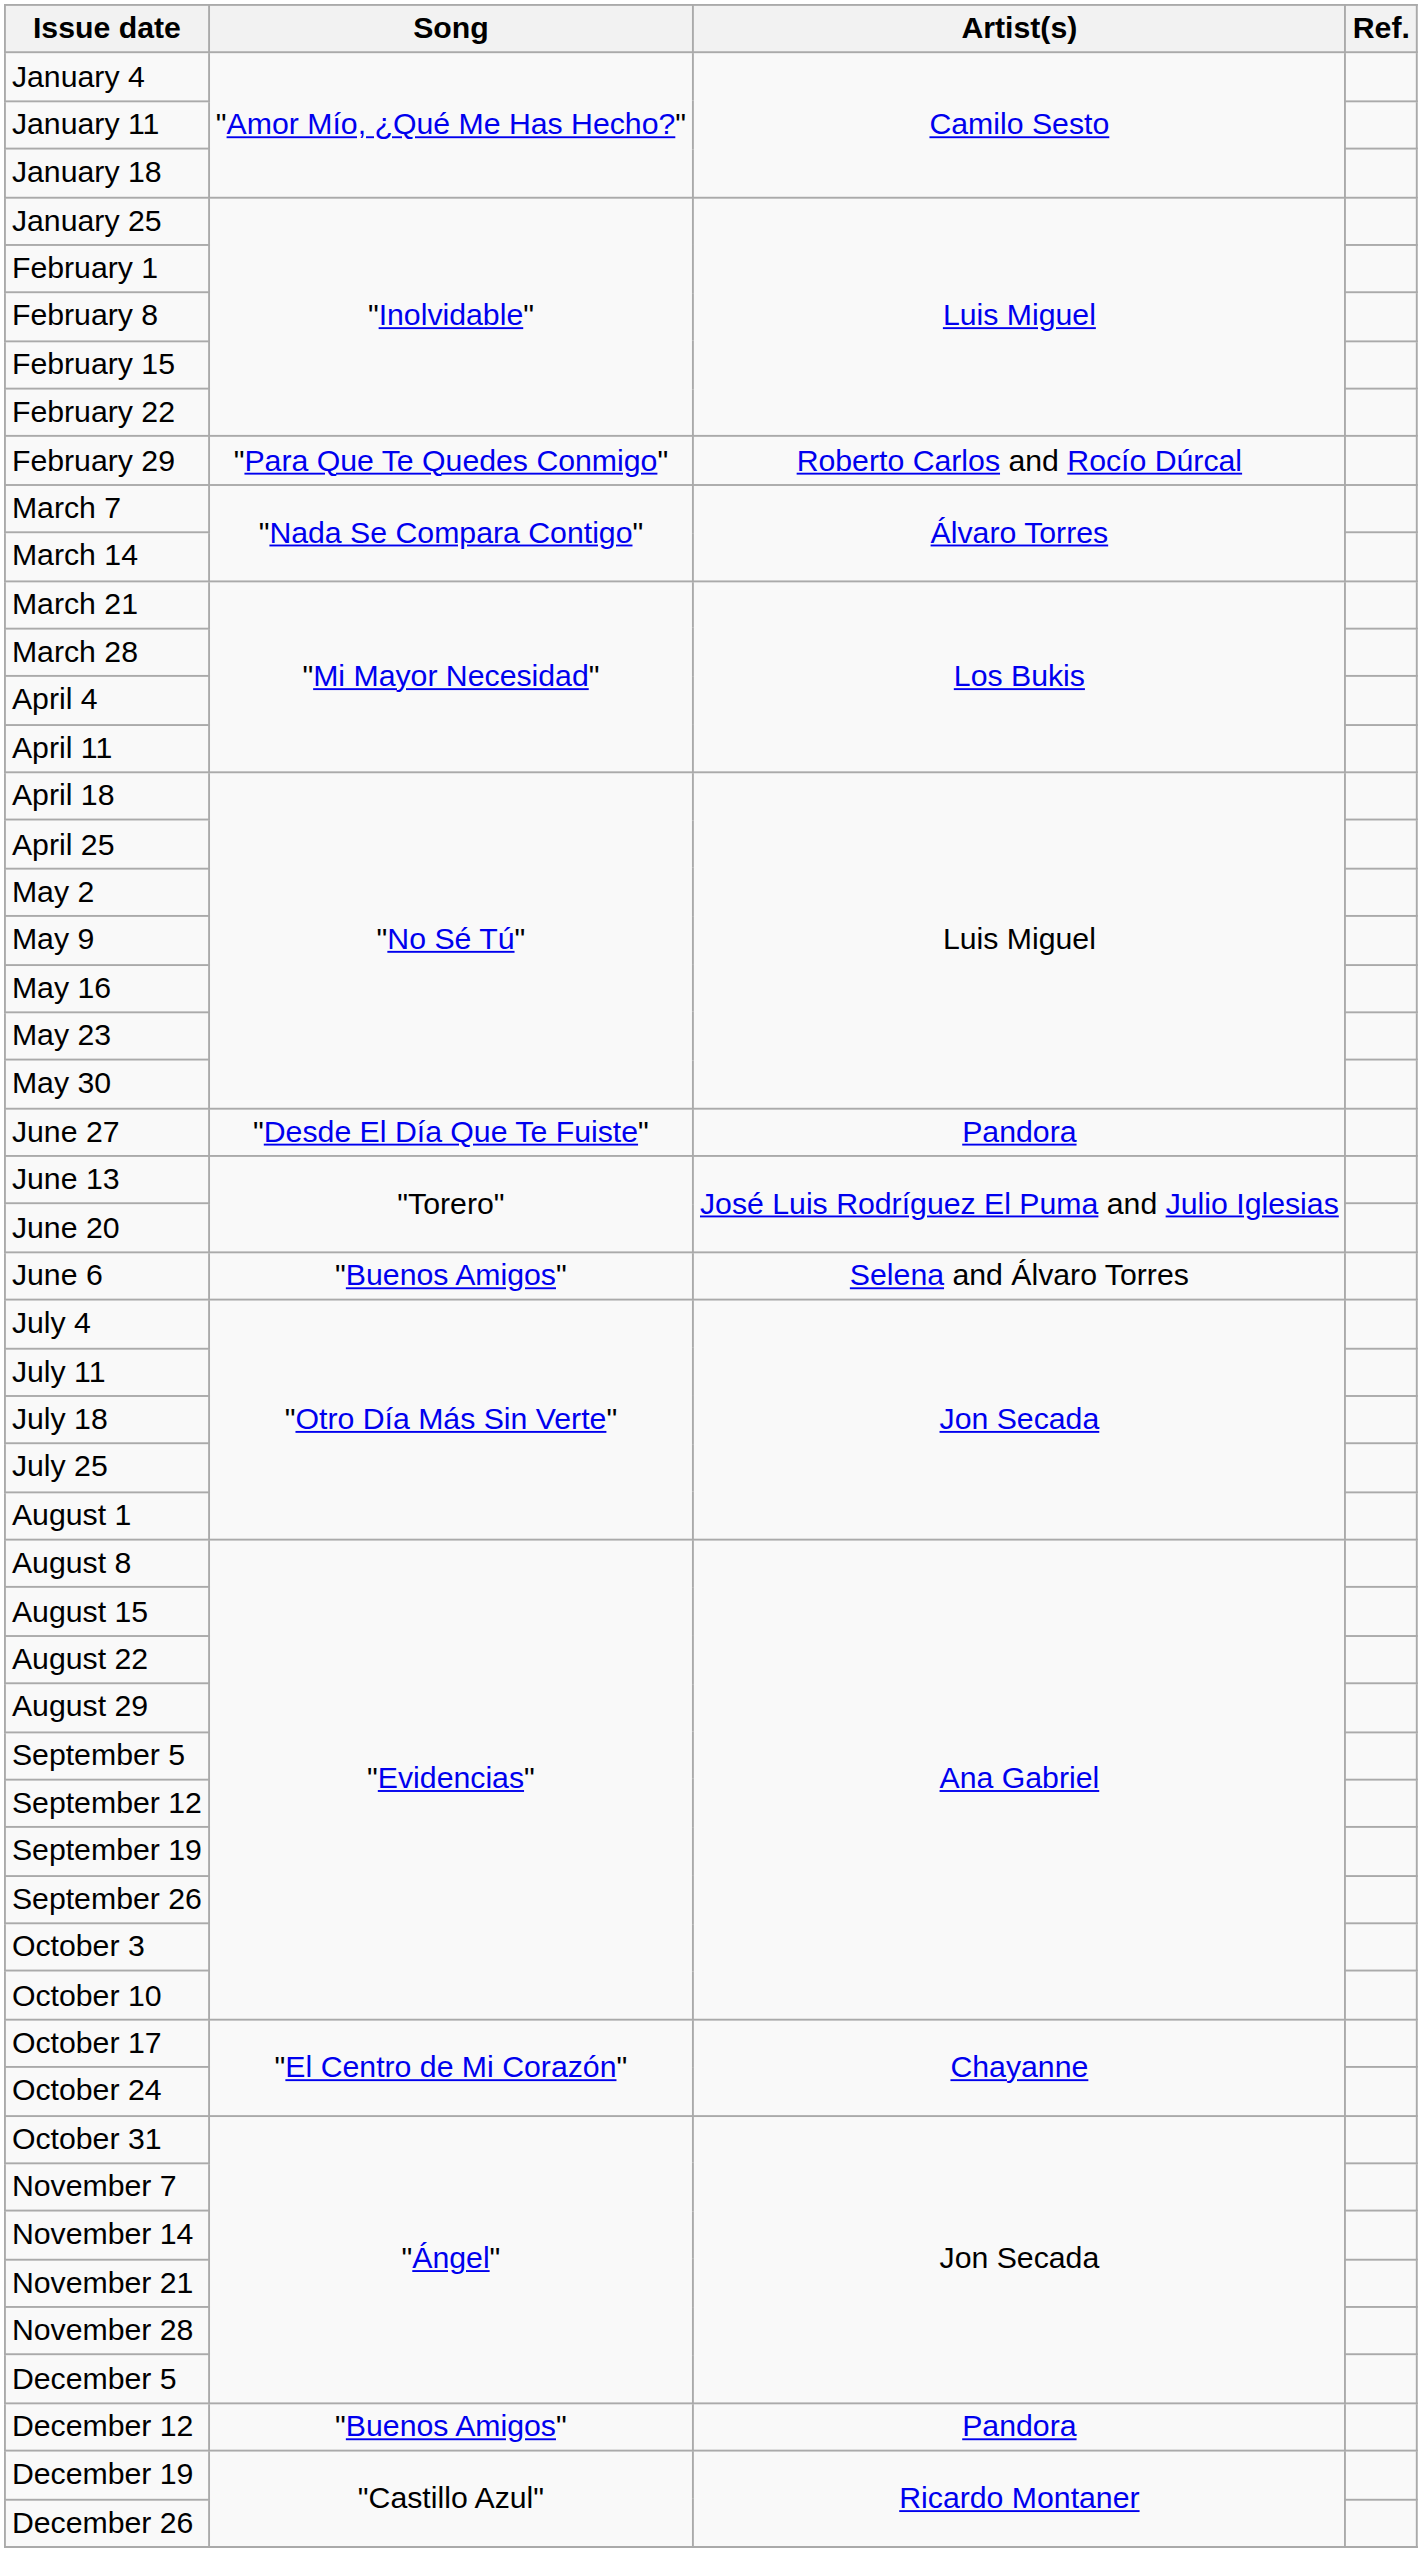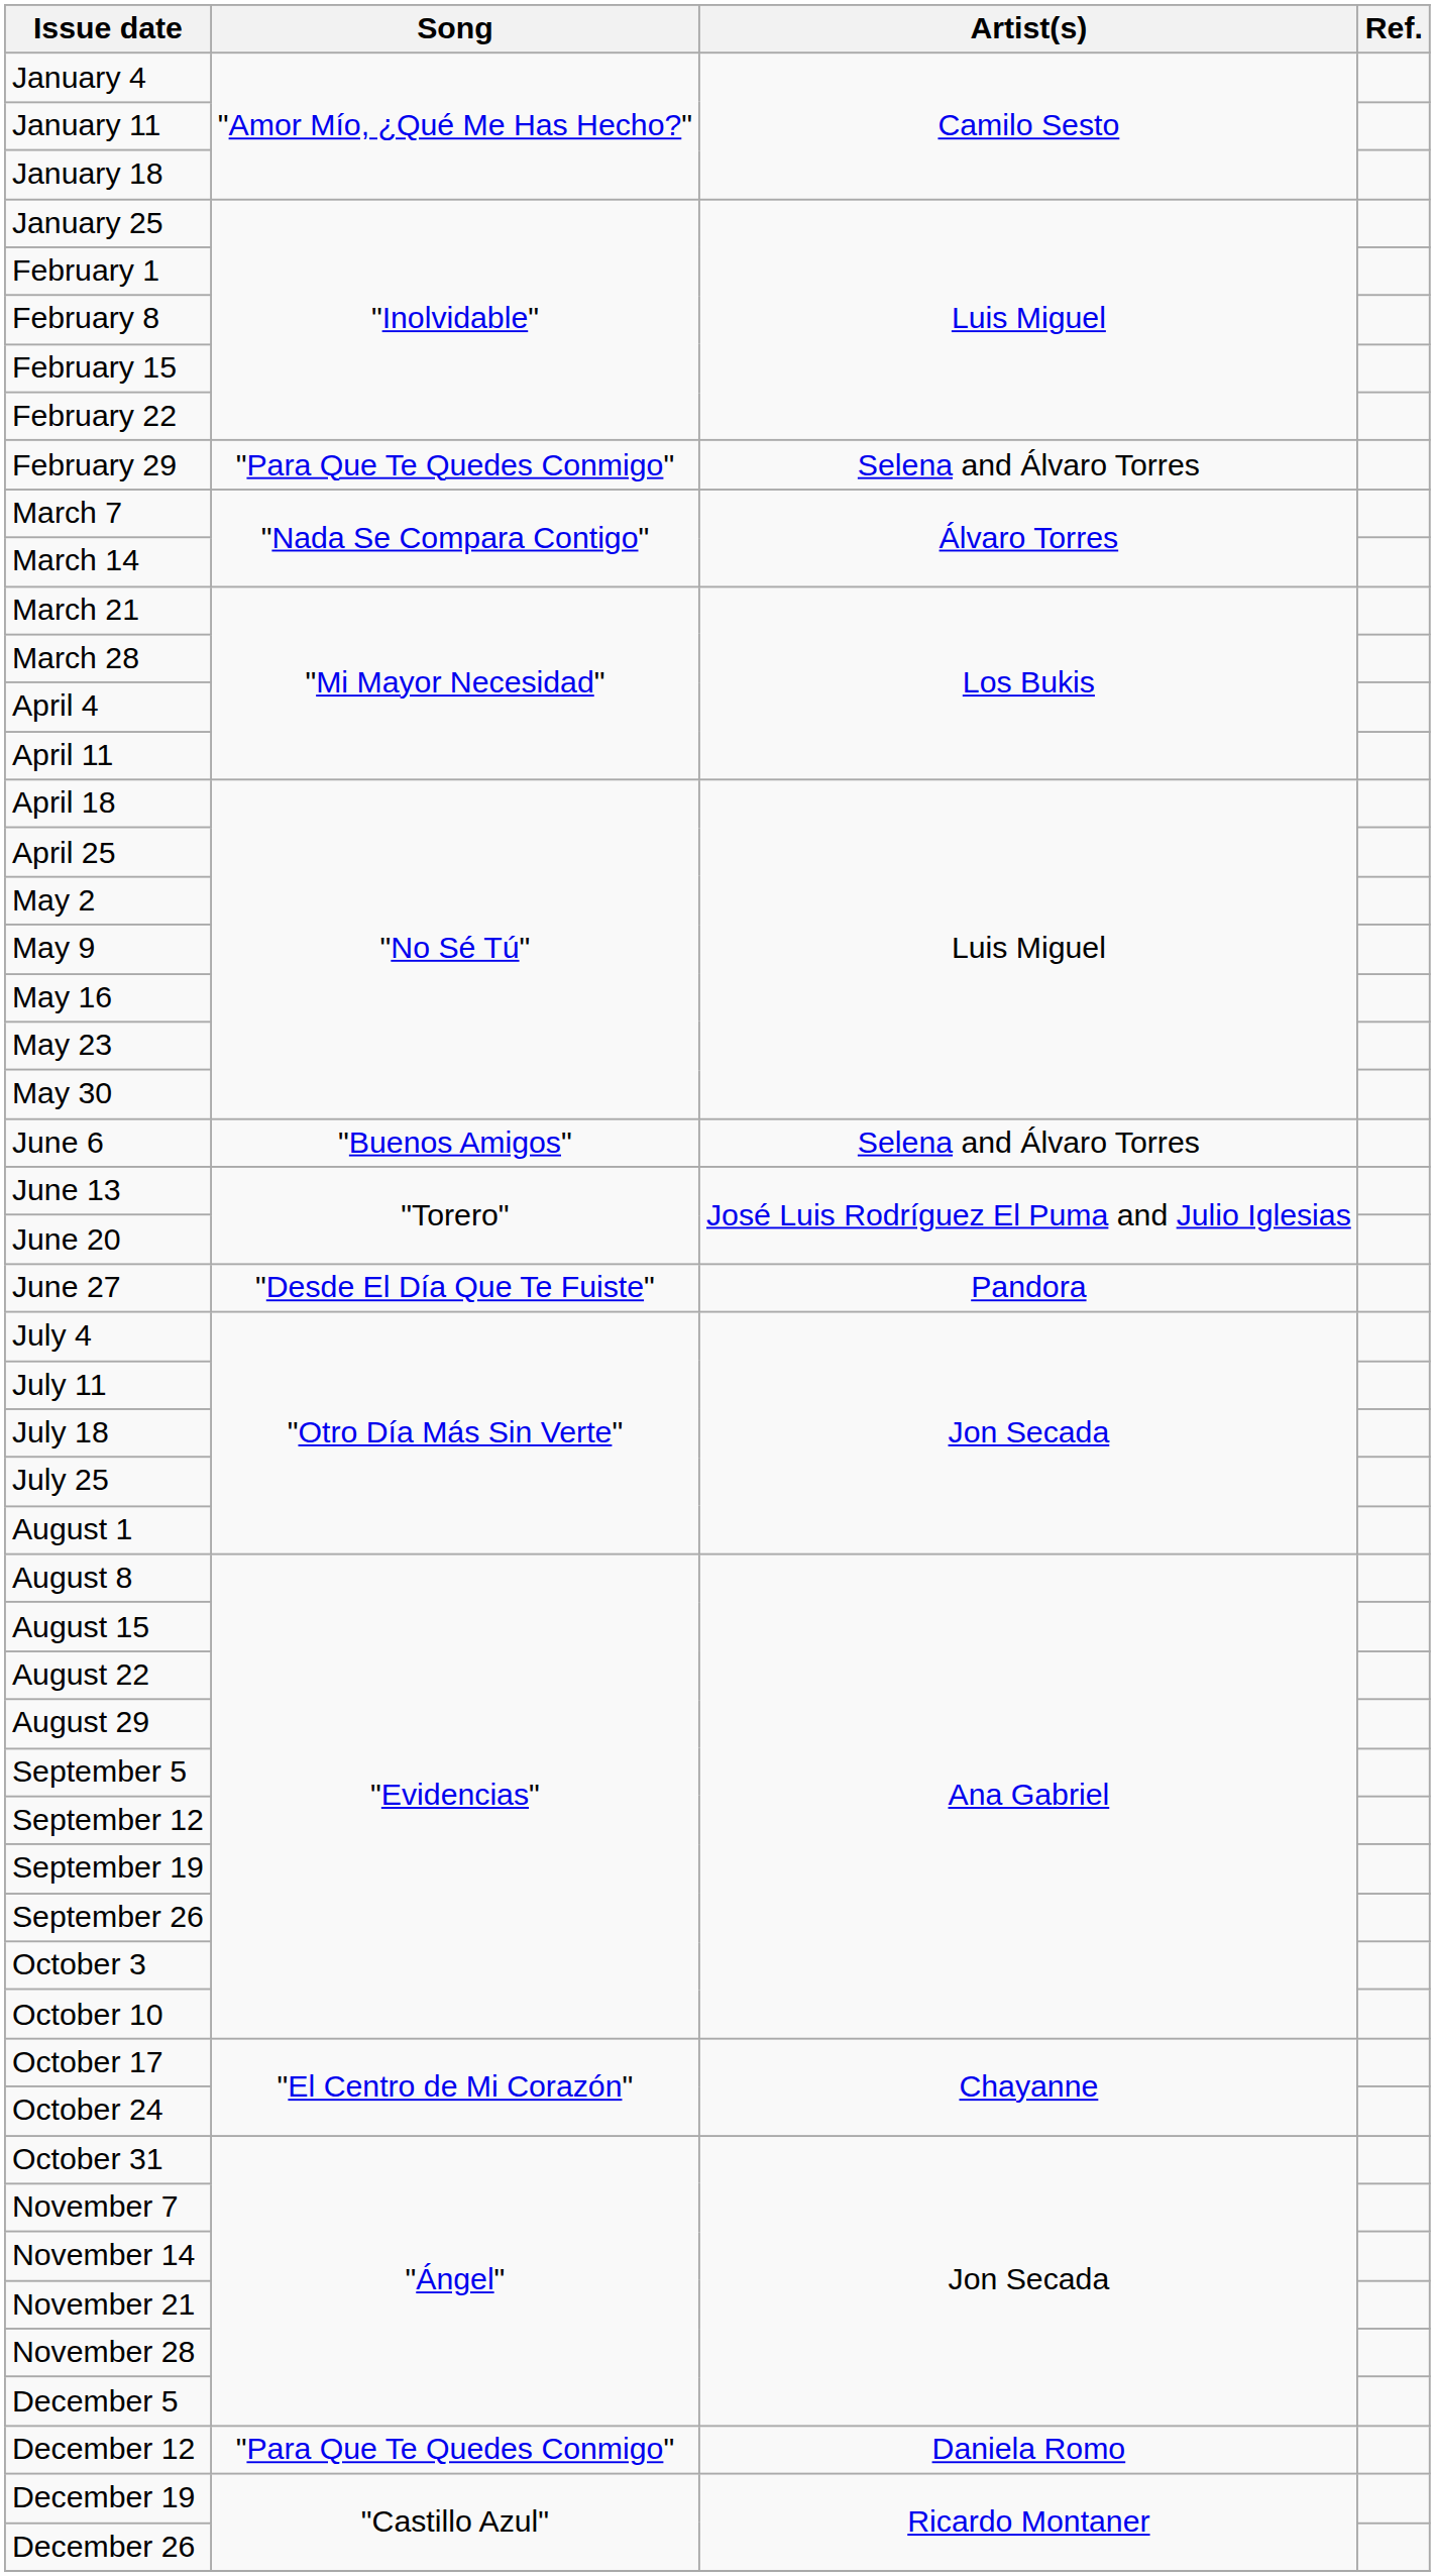February 29 | Artist(s): Roberto Carlos and Rocío Dúrcal -> Selena and Álvaro Torres
rows swapped: June 6 <-> June 27
December 12 | Song: "Buenos Amigos" -> "Para Que Te Quedes Conmigo"
December 12 | Artist(s): Pandora -> Daniela Romo
